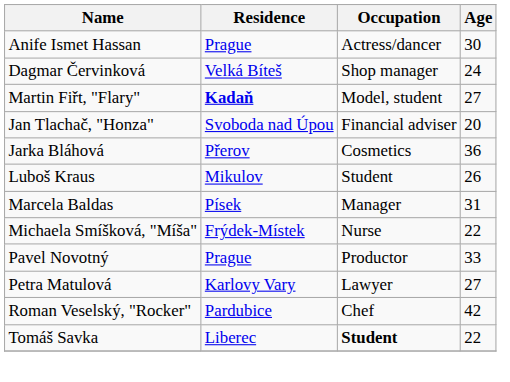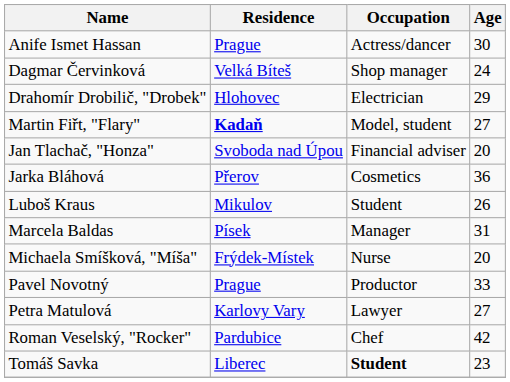+ row: Drahomír Drobilič, "Drobek" | Hlohovec | Electrician | 29
Michaela Smíšková, "Míša" | Age: 22 -> 20
Tomáš Savka | Age: 22 -> 23
